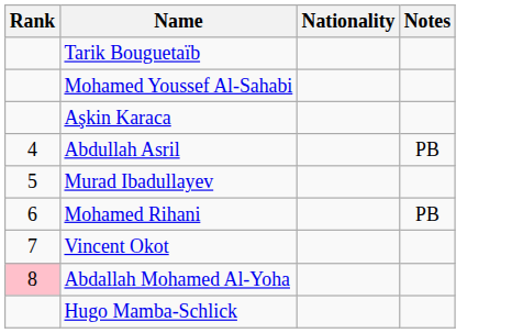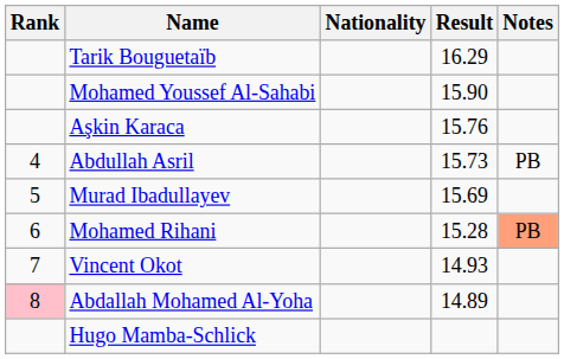+ column: Result | 16.29 | 15.90 | 15.76 | 15.73 | 15.69 | 15.28 | 14.93 | 14.89
Mohamed Rihani | Notes: no background -> lightsalmon background
